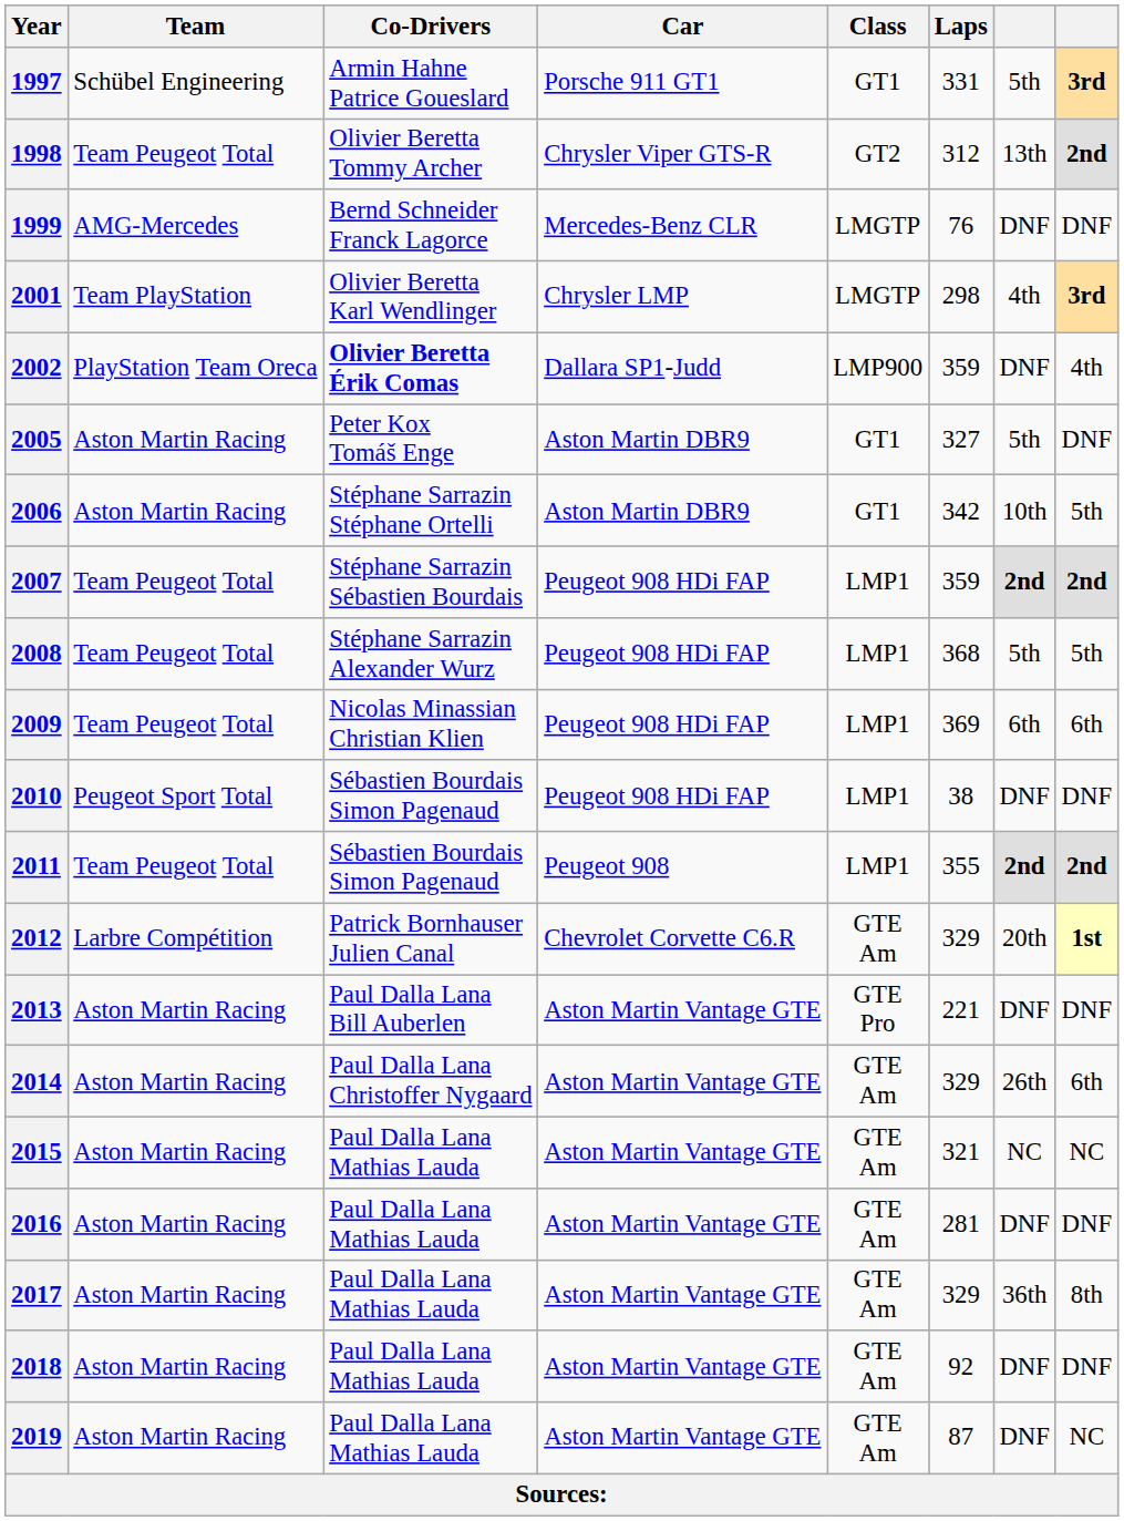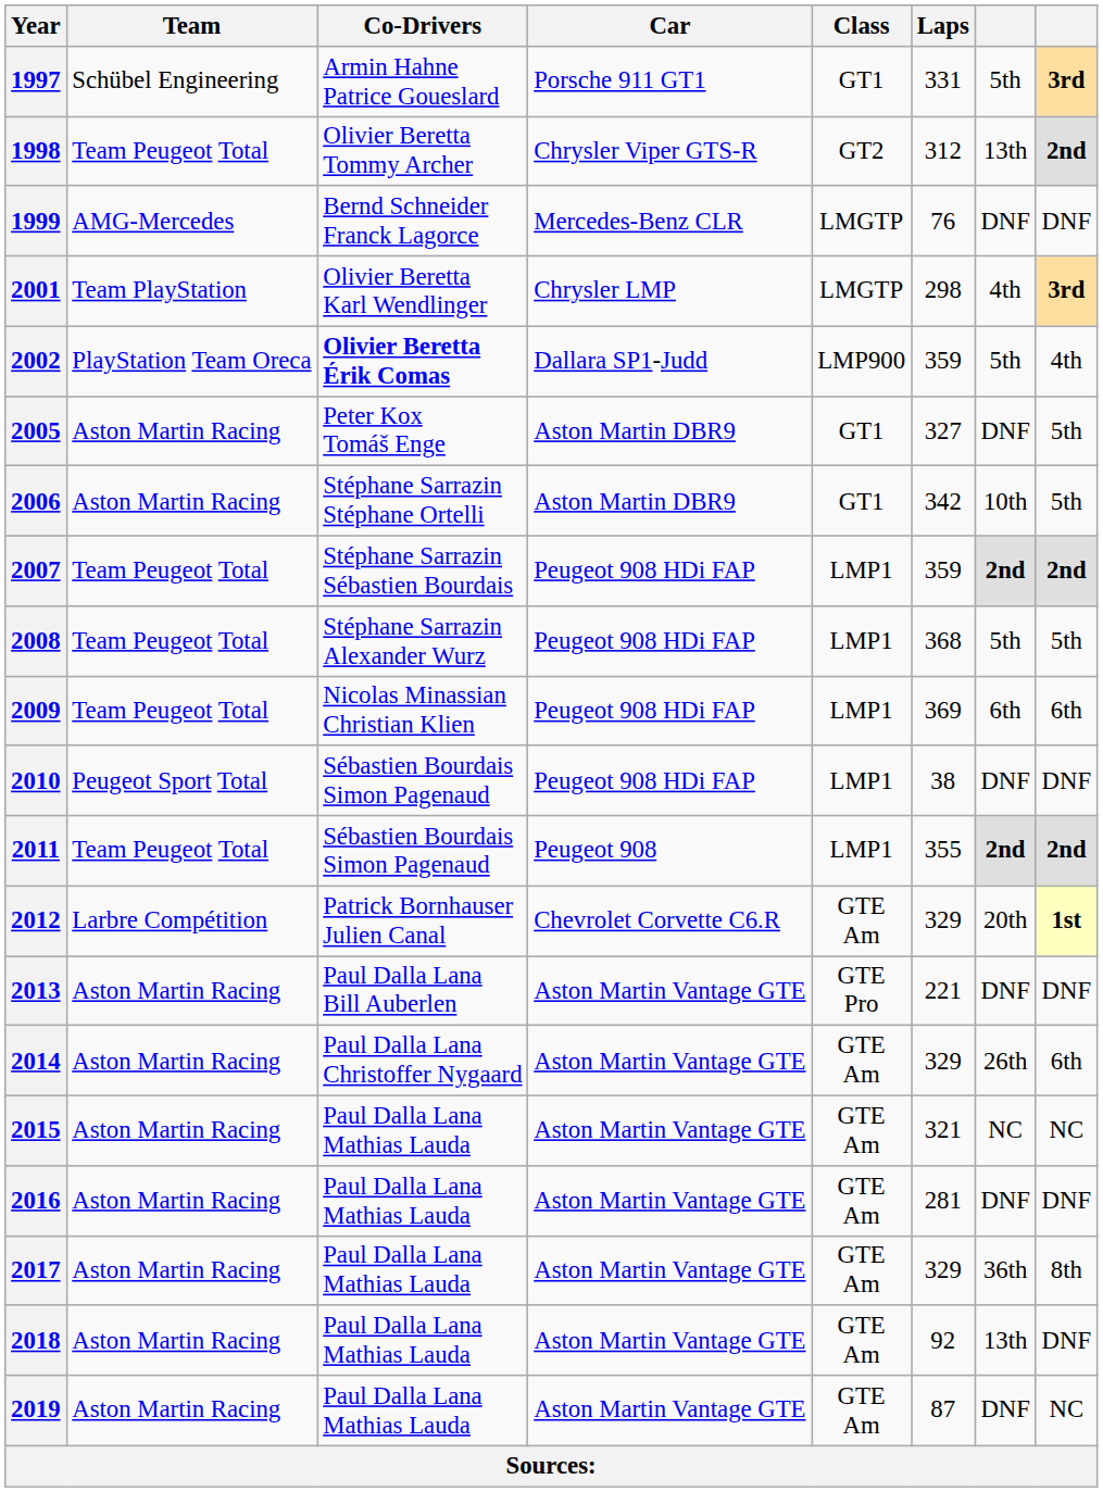2002 | column 7: DNF -> 5th
2005 | column 7: 5th -> DNF
2005 | column 8: DNF -> 5th
2018 | column 7: DNF -> 13th
